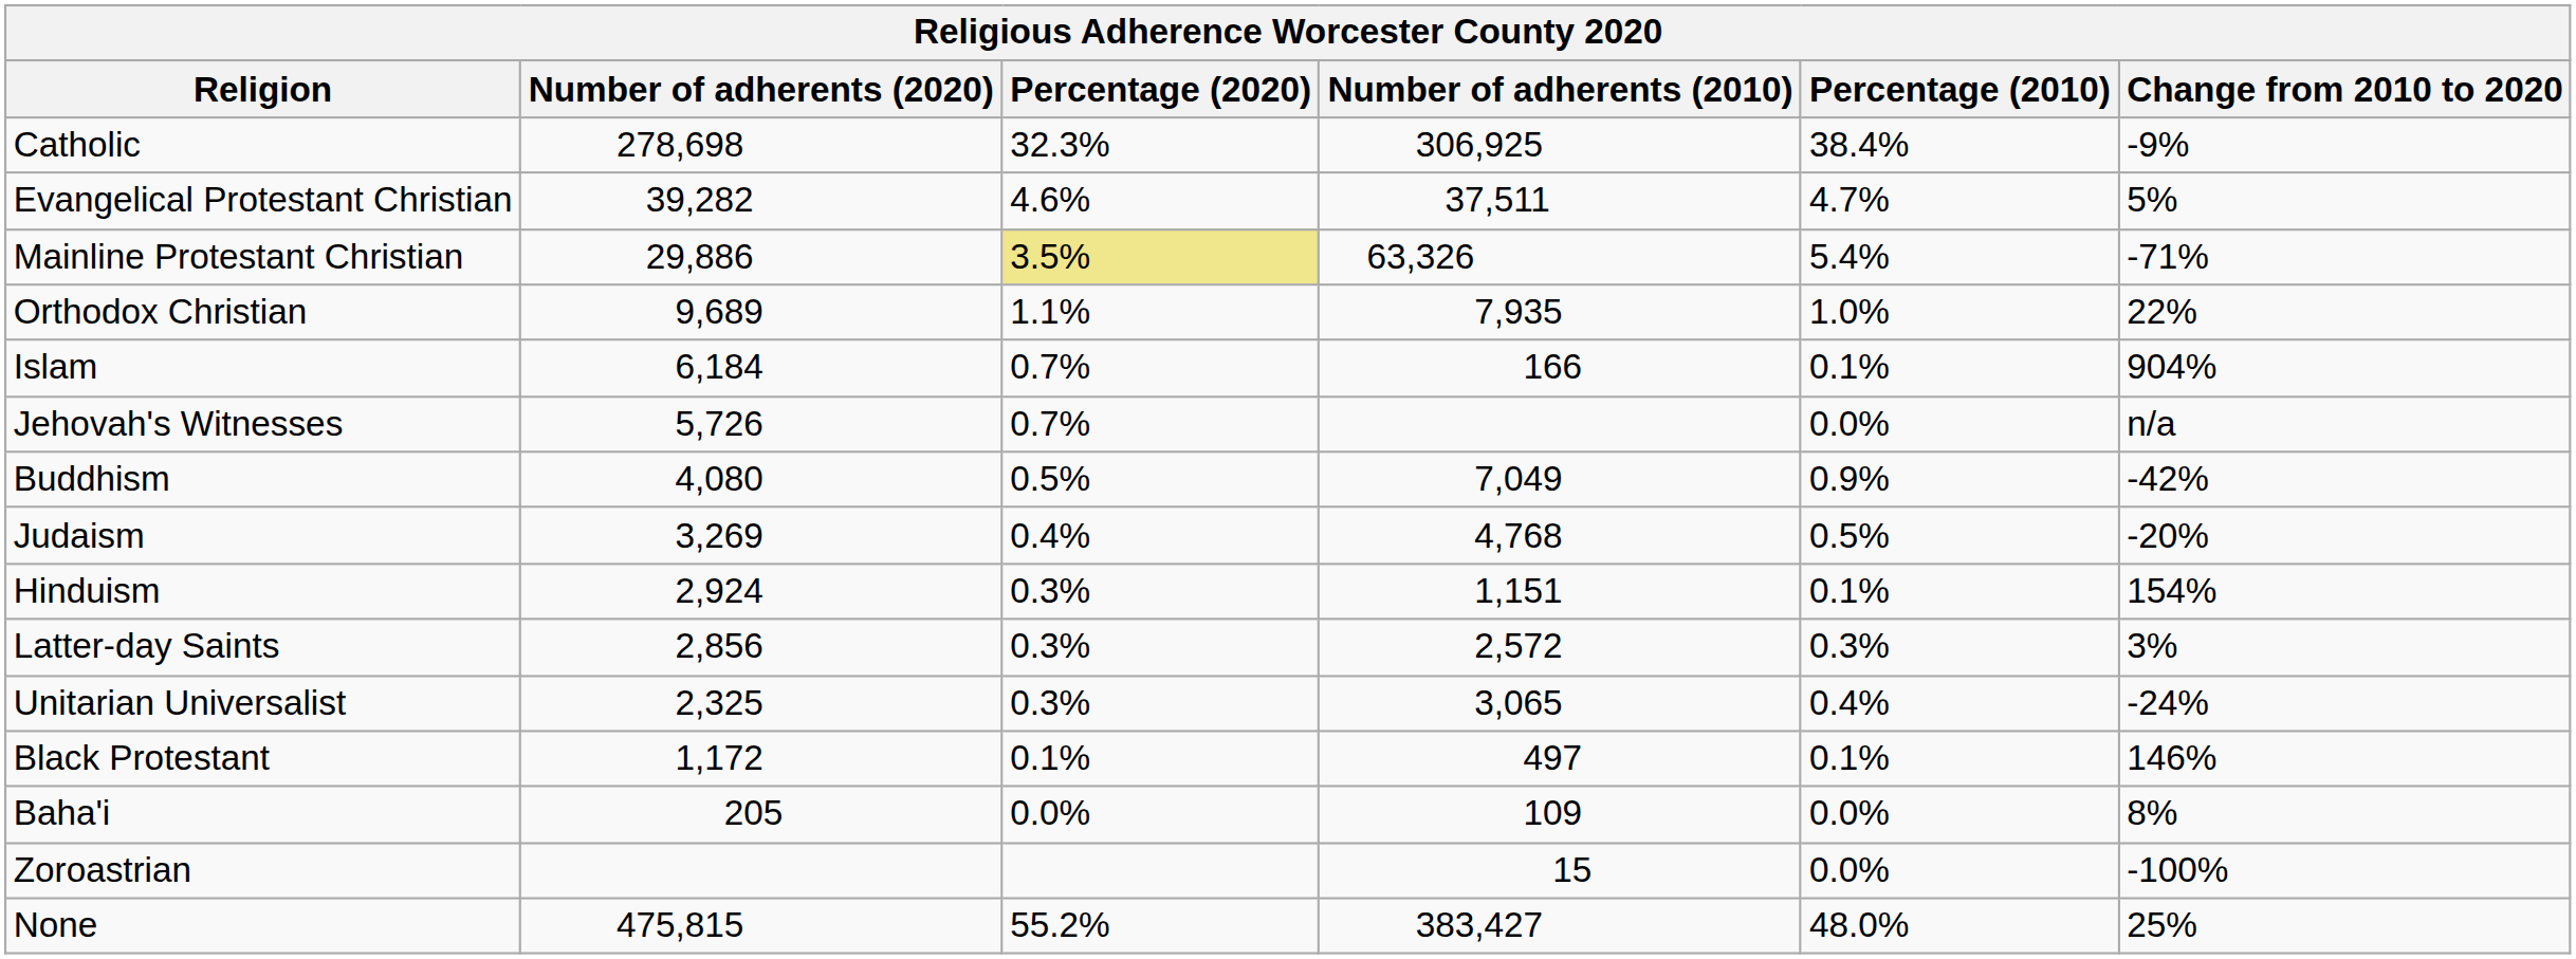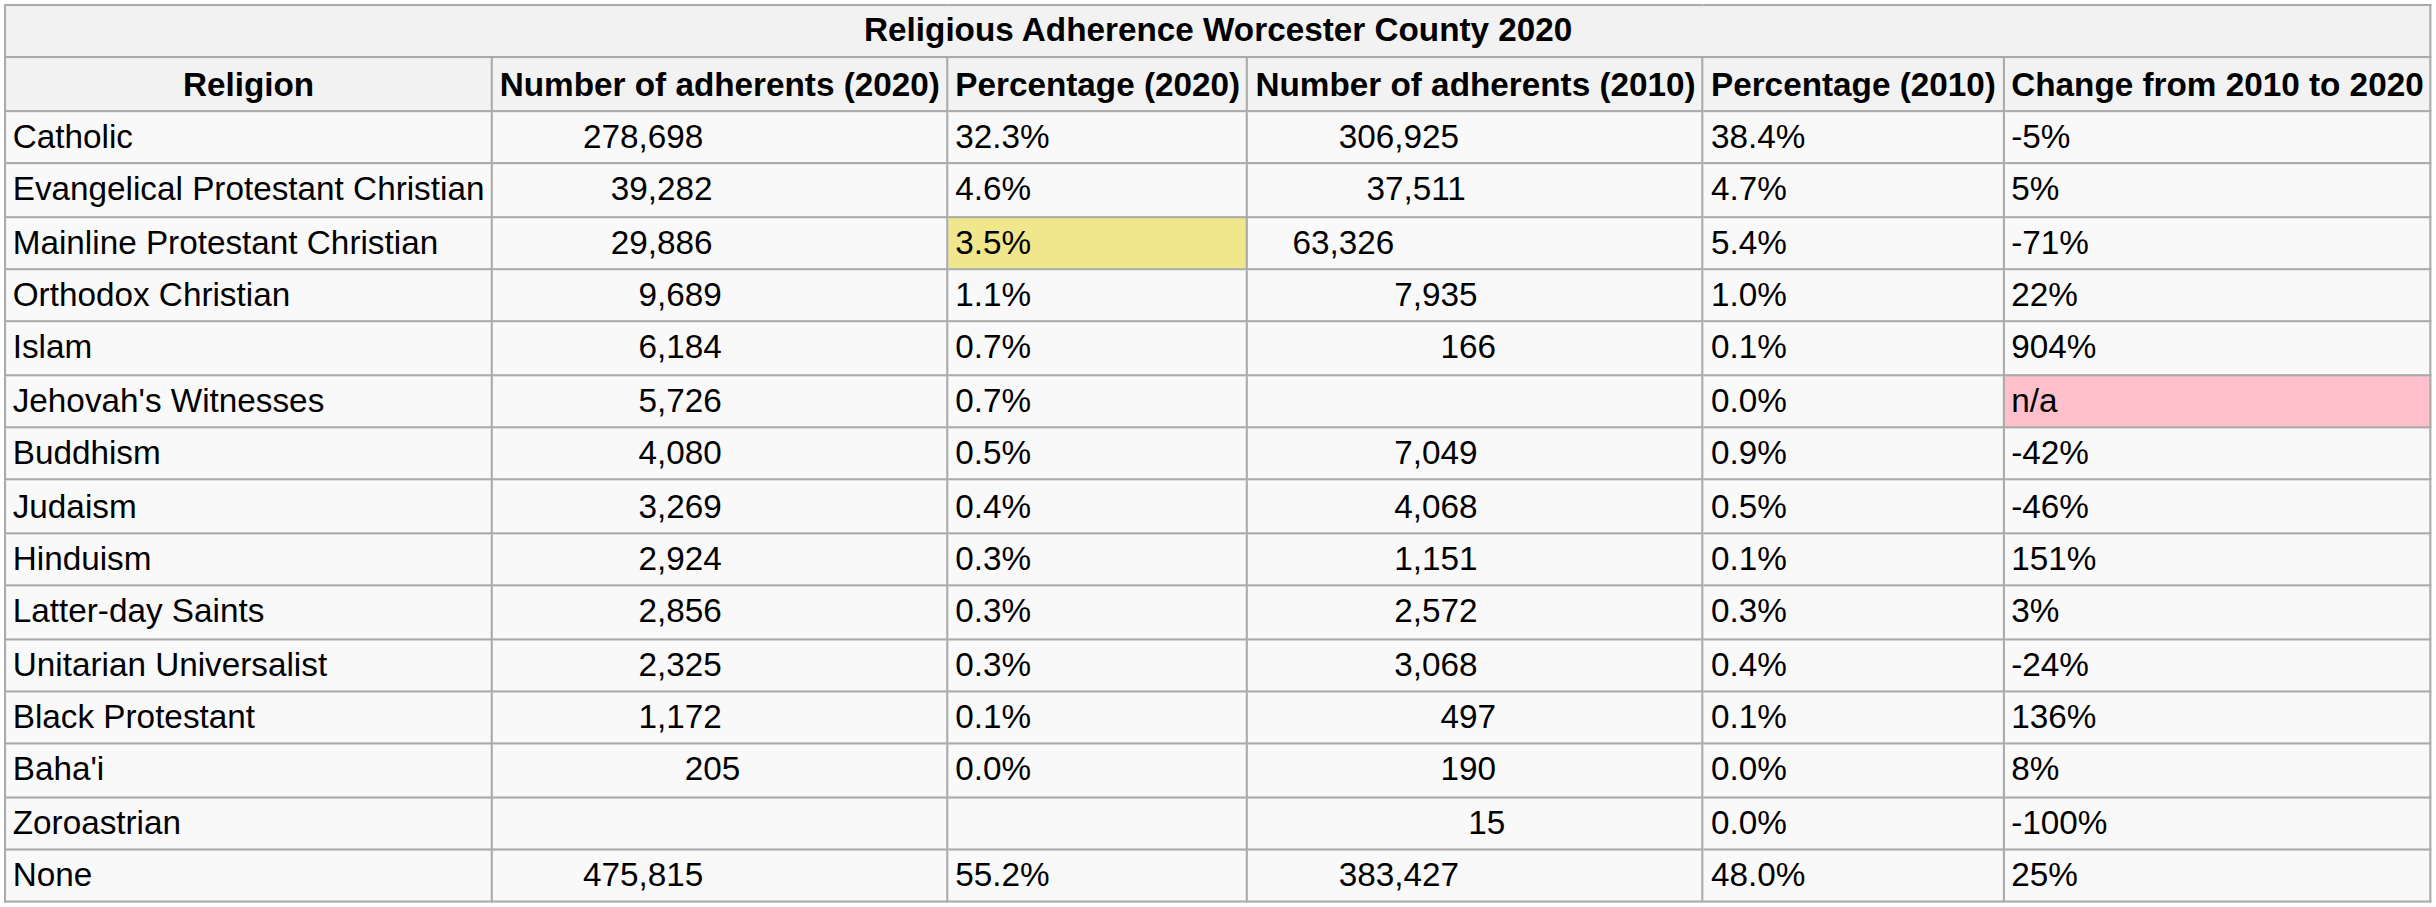Catholic | Change from 2010 to 2020: -9% -> -5%
Jehovah's Witnesses | Change from 2010 to 2020: no background -> pink background
Judaism | Number of adherents (2010): 4,768 -> 4,068
Judaism | Change from 2010 to 2020: -20% -> -46%
Hinduism | Change from 2010 to 2020: 154% -> 151%
Unitarian Universalist | Number of adherents (2010): 3,065 -> 3,068
Black Protestant | Change from 2010 to 2020: 146% -> 136%
Baha'i | Number of adherents (2010): 109 -> 190
